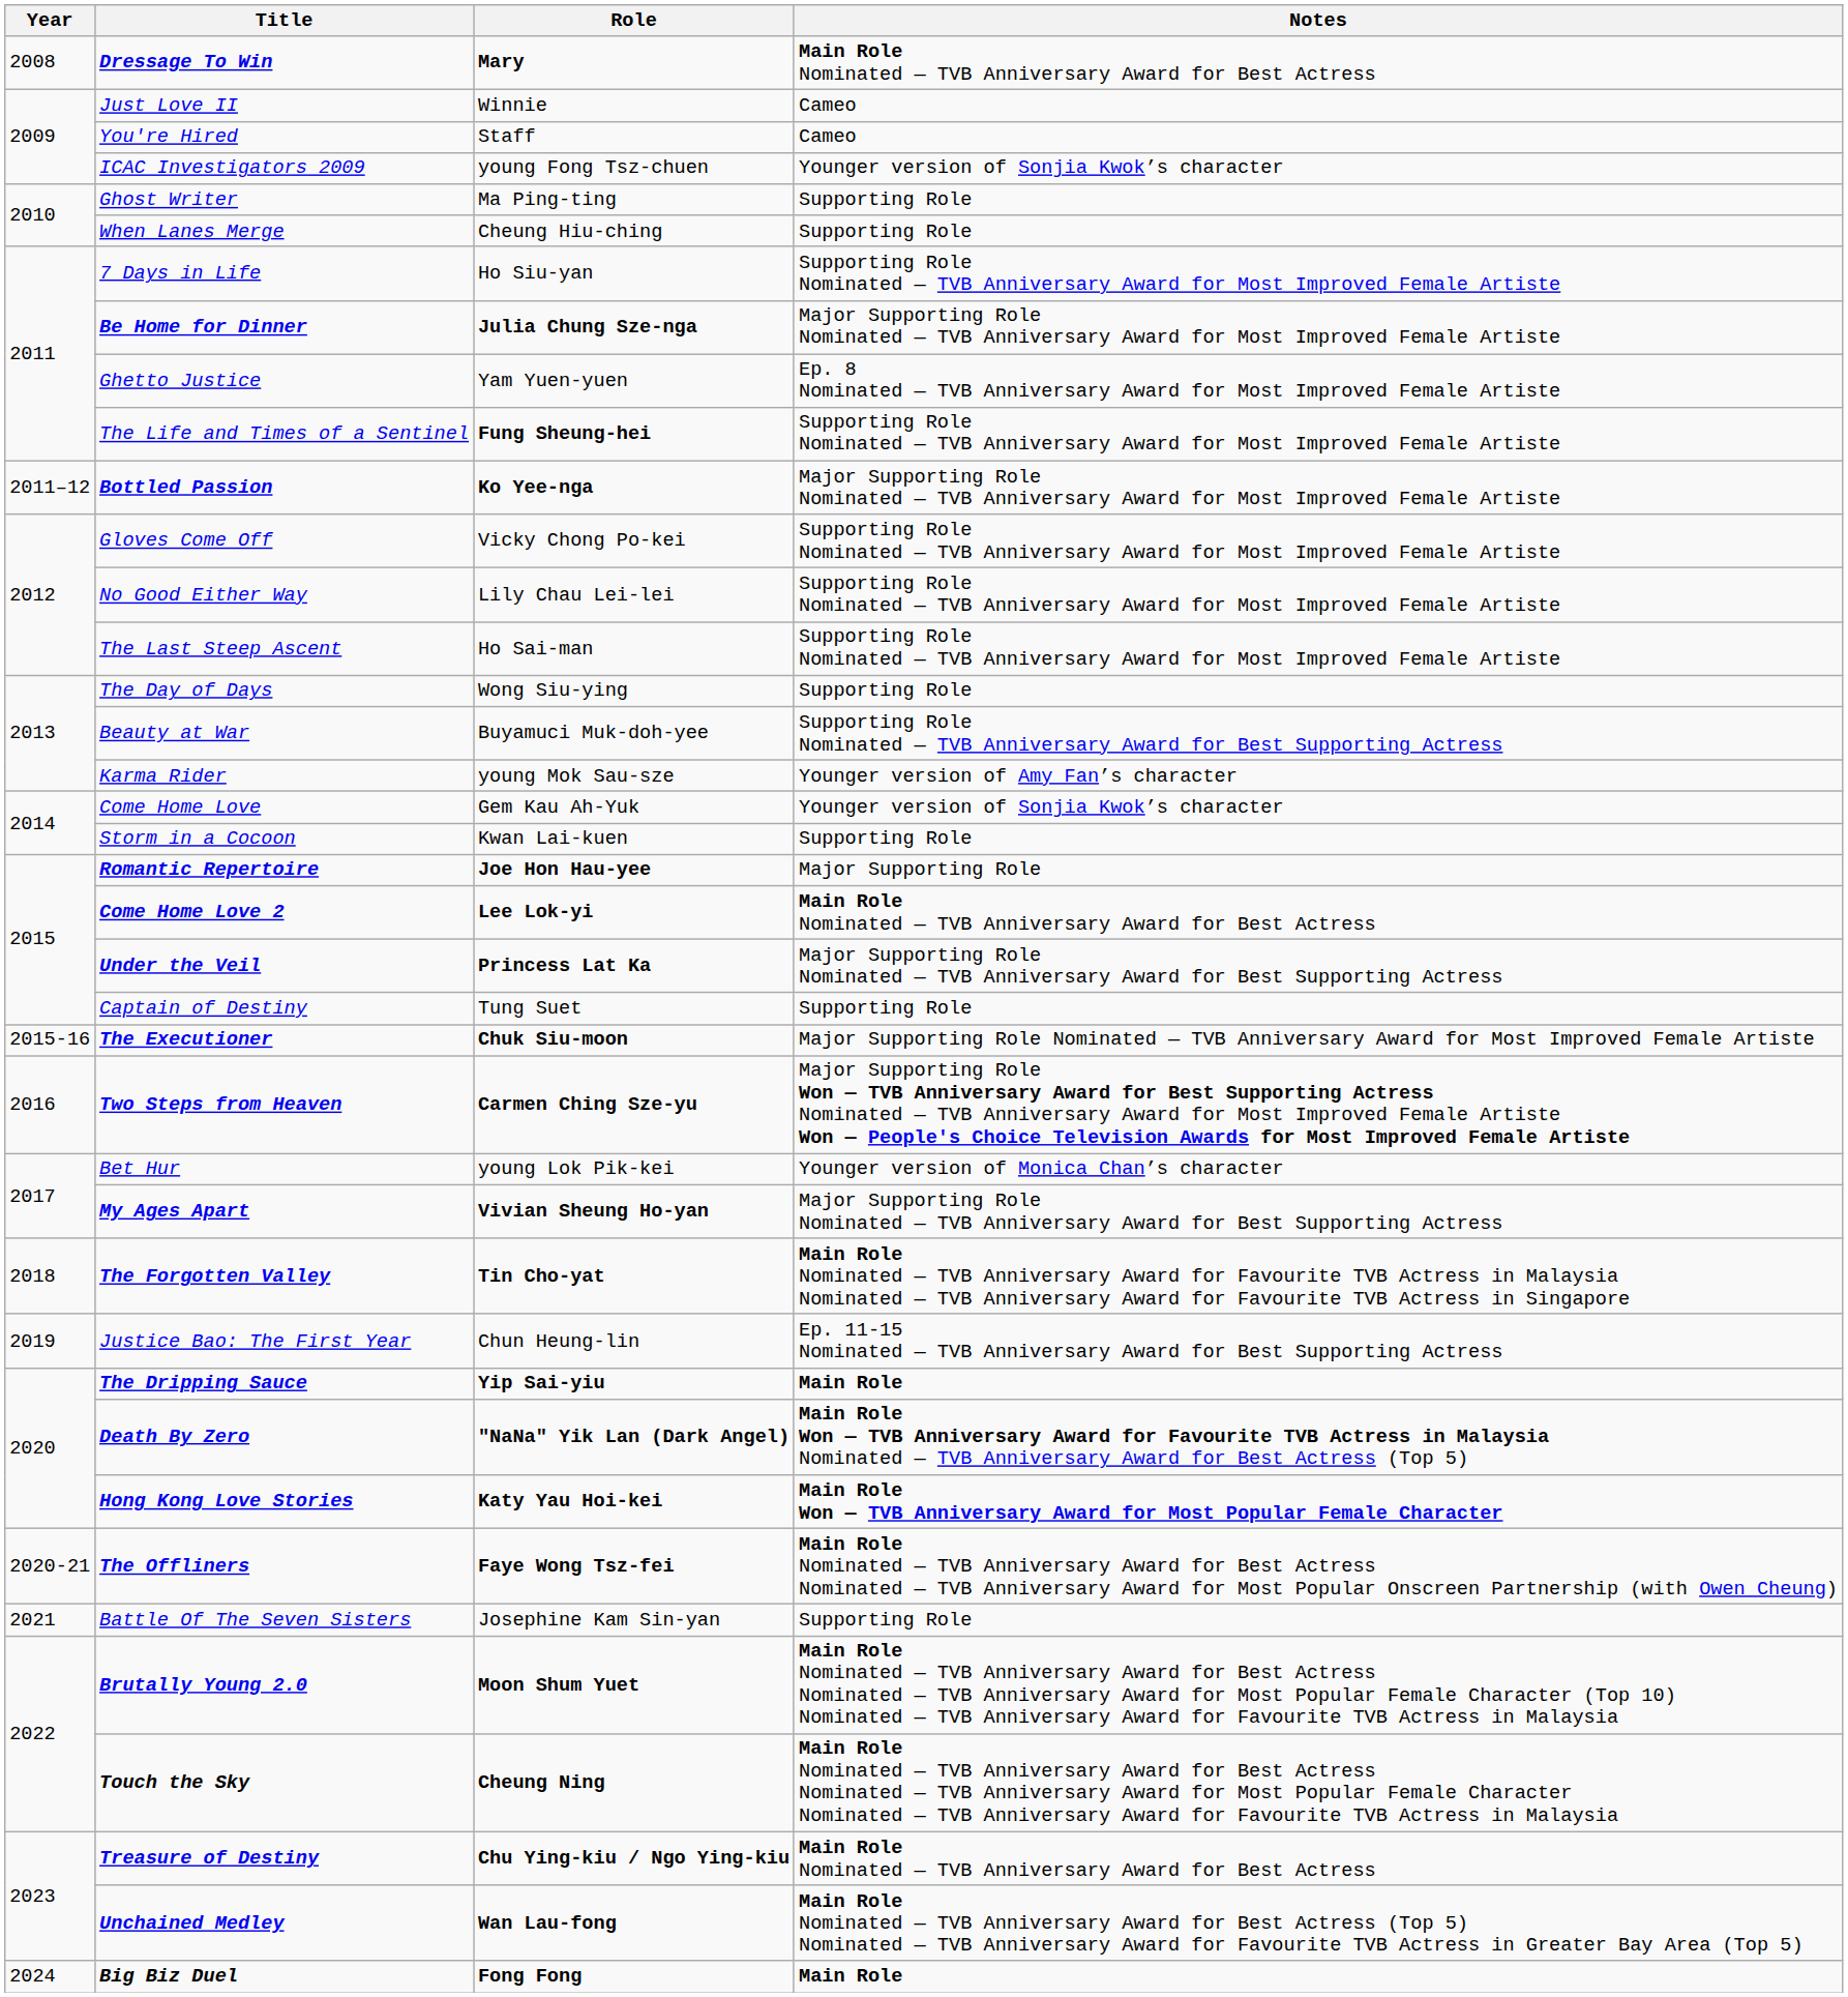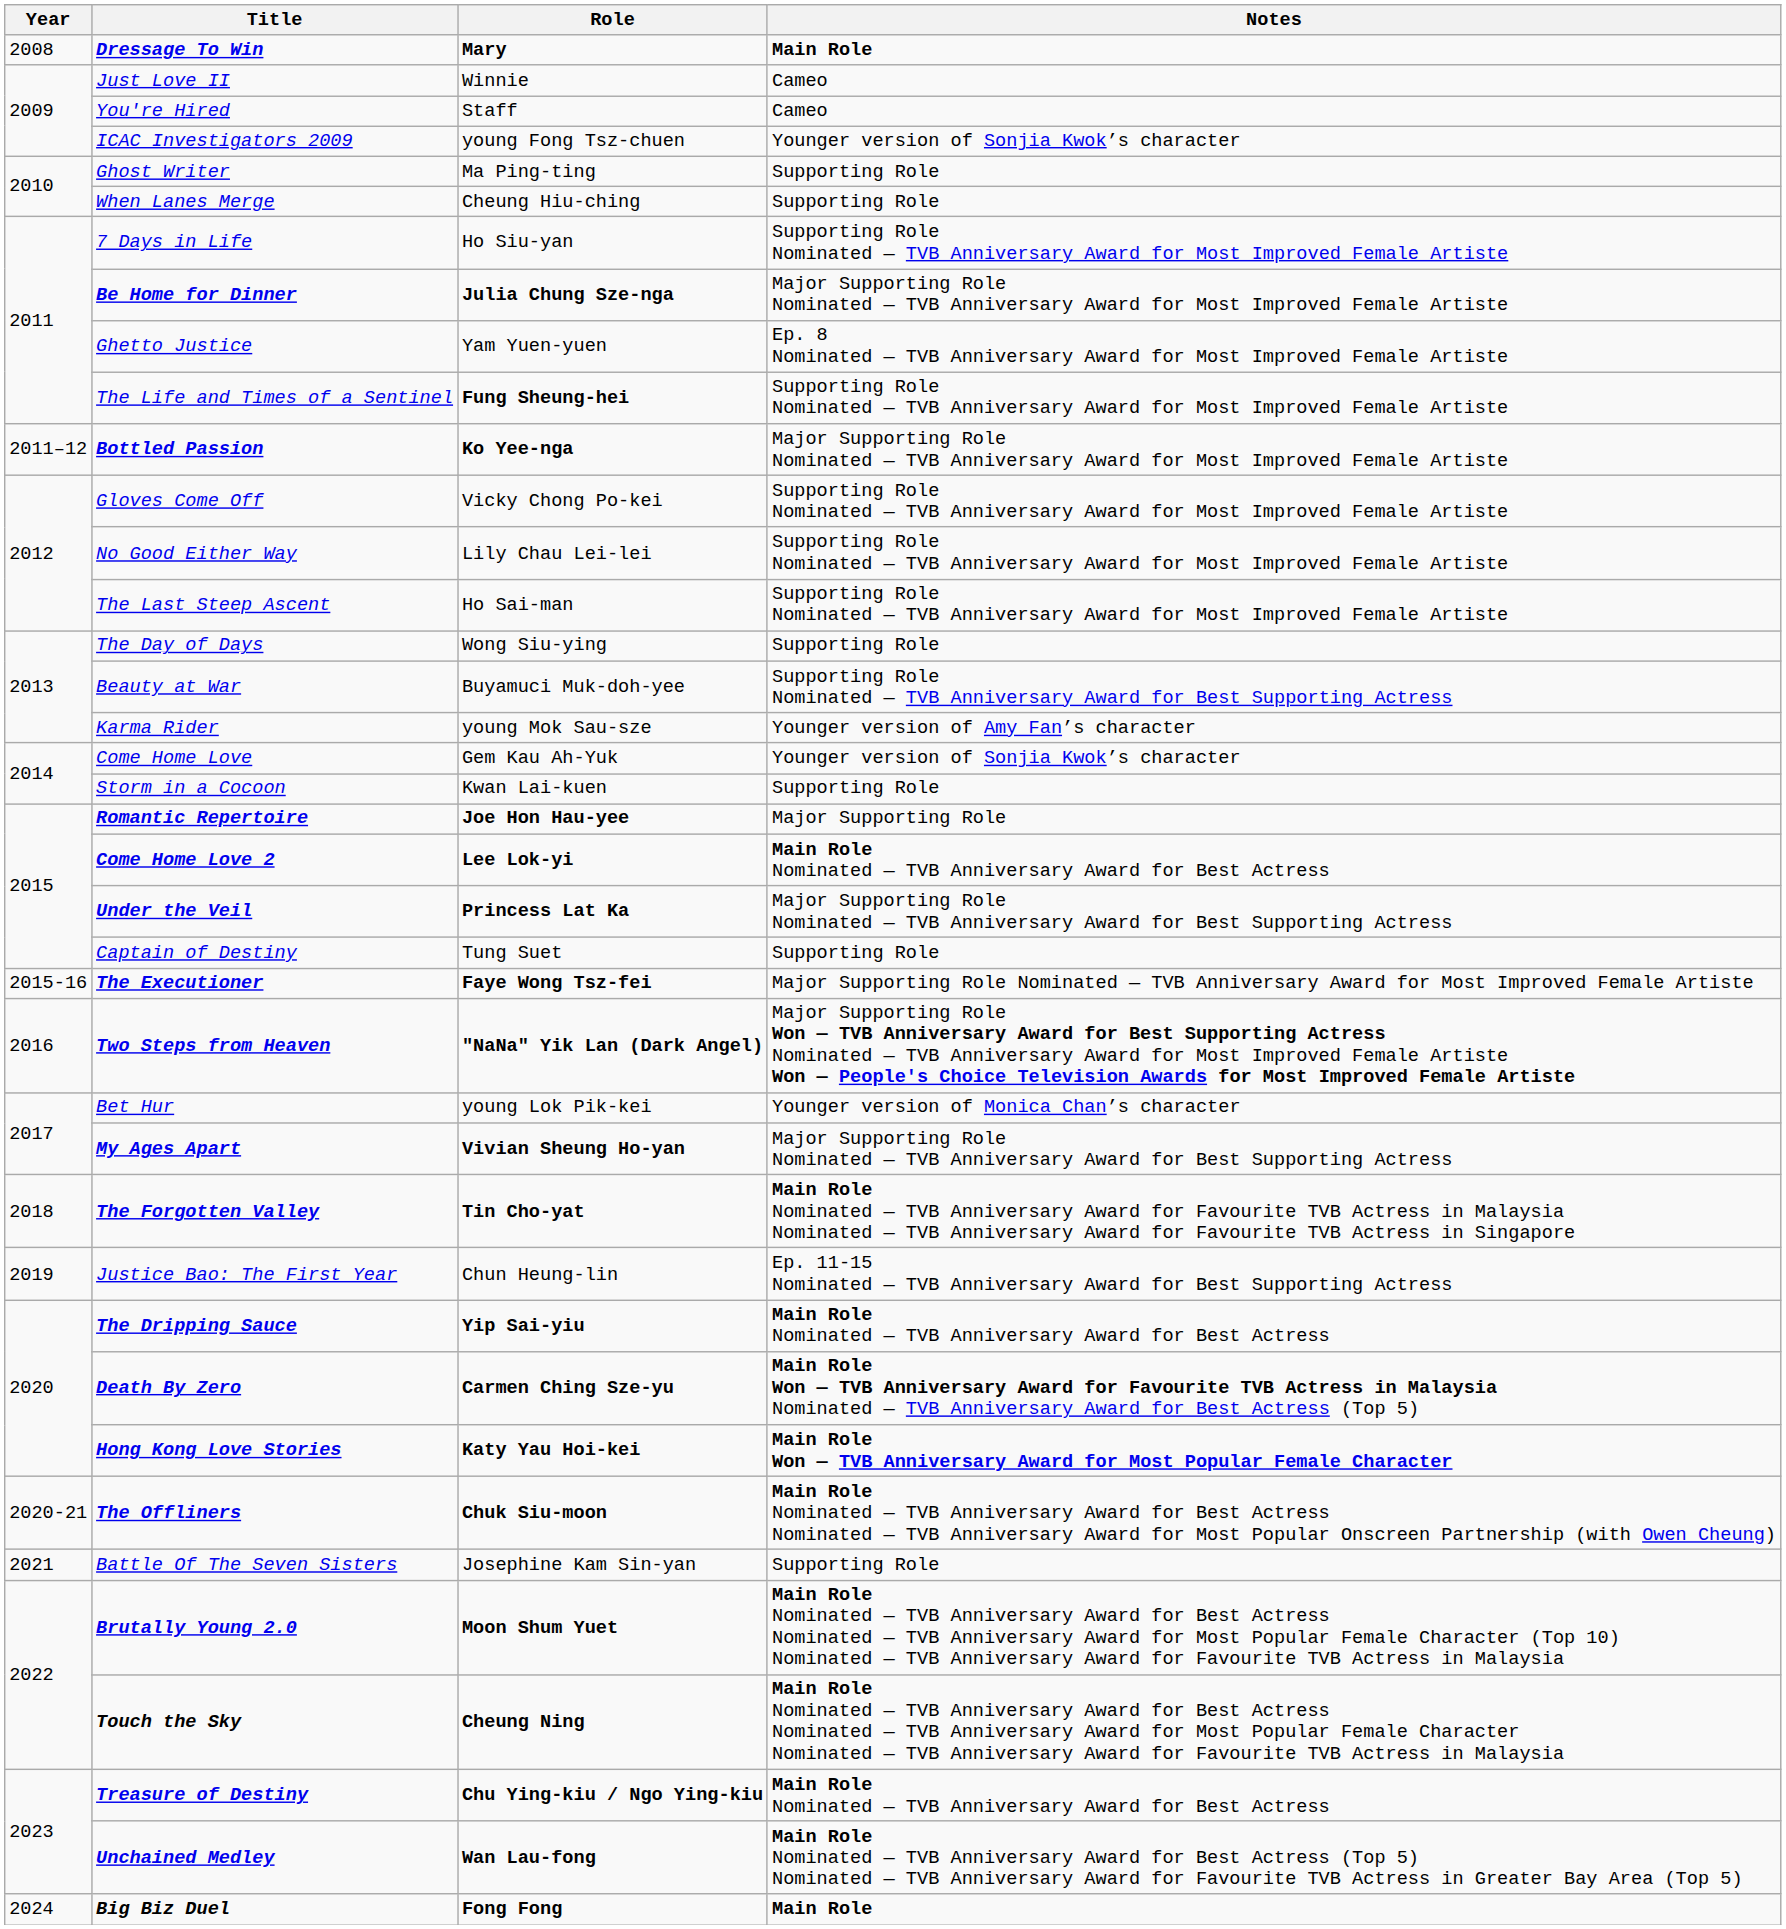Dressage To Win | Notes: Main Role Nominated — TVB Anniversary Award for Best Actress -> Main Role
The Executioner | Role: Chuk Siu-moon -> Faye Wong Tsz-fei
Two Steps from Heaven | Role: Carmen Ching Sze-yu -> "NaNa" Yik Lan (Dark Angel)
The Dripping Sauce | Notes: Main Role -> Main Role Nominated — TVB Anniversary Award for Best Actress
Death By Zero | Role: "NaNa" Yik Lan (Dark Angel) -> Carmen Ching Sze-yu
The Offliners | Role: Faye Wong Tsz-fei -> Chuk Siu-moon
